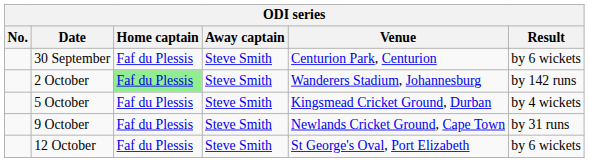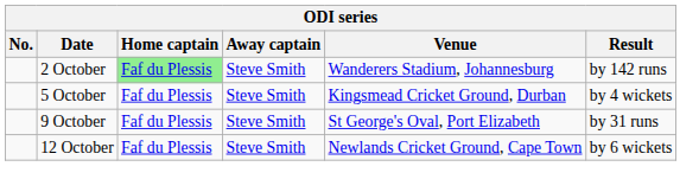- row: 30 September | Faf du Plessis | Steve Smith | Centurion Park, Centurion | by 6 wickets
9 October | Venue: Newlands Cricket Ground, Cape Town -> St George's Oval, Port Elizabeth
12 October | Venue: St George's Oval, Port Elizabeth -> Newlands Cricket Ground, Cape Town
